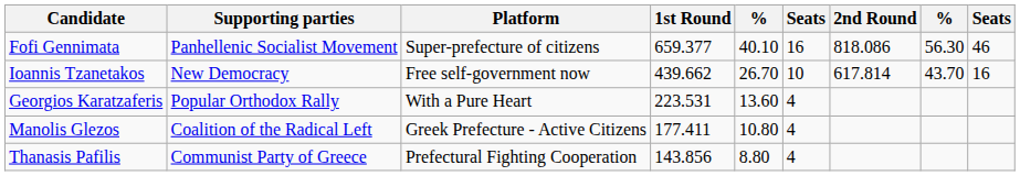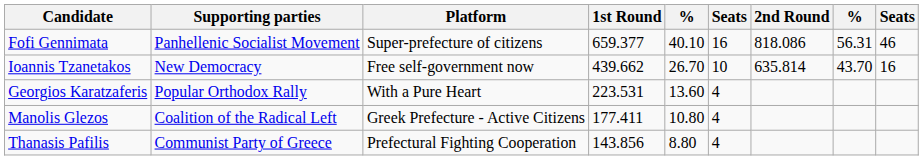Fofi Gennimata | column 8: 56.30 -> 56.31
Ioannis Tzanetakos | 2nd Round: 617.814 -> 635.814
